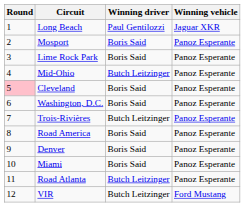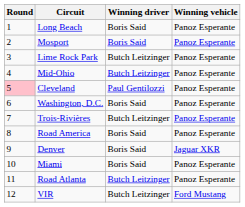Long Beach | Winning driver: Paul Gentilozzi -> Boris Said
Long Beach | Winning vehicle: Jaguar XKR -> Panoz Esperante
Lime Rock Park | Winning driver: Boris Said -> Butch Leitzinger
Cleveland | Winning driver: Boris Said -> Paul Gentilozzi
Denver | Winning vehicle: Panoz Esperante -> Jaguar XKR
